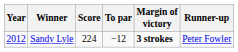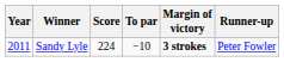Sandy Lyle | Year: 2012 -> 2011
Sandy Lyle | To par: −12 -> −10
